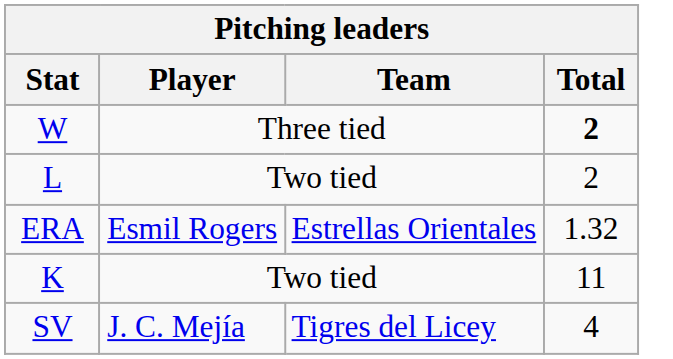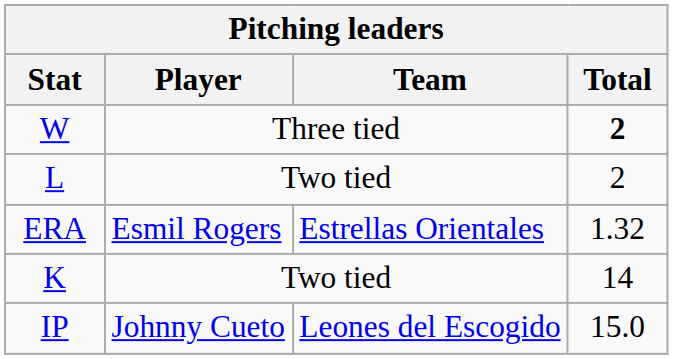K | Total: 11 -> 14
+ row: IP | Johnny Cueto | Leones del Escogido | 15.0
- row: SV | J. C. Mejía | Tigres del Licey | 4
